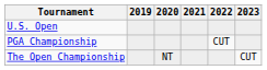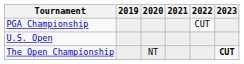rows swapped: PGA Championship <-> U.S. Open
The Open Championship | 2023: normal -> bold
